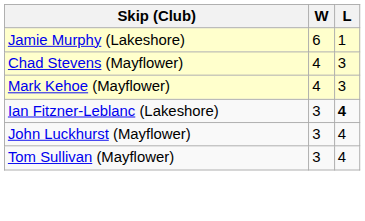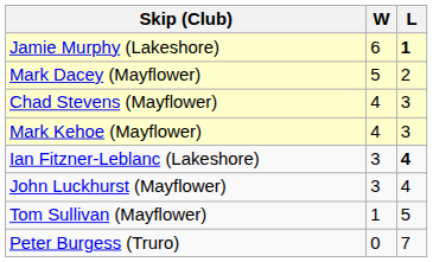Jamie Murphy (Lakeshore) | L: normal -> bold
+ row: Mark Dacey (Mayflower) | 5 | 2
Tom Sullivan (Mayflower) | W: 3 -> 1
Tom Sullivan (Mayflower) | L: 4 -> 5
+ row: Peter Burgess (Truro) | 0 | 7
